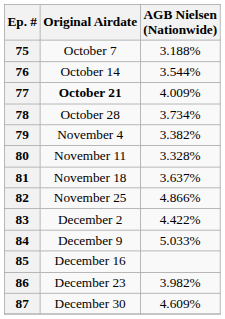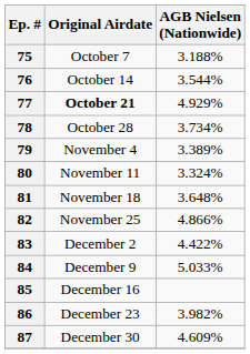77 | AGB Nielsen (Nationwide): 4.009% -> 4.929%
79 | AGB Nielsen (Nationwide): 3.382% -> 3.389%
80 | AGB Nielsen (Nationwide): 3.328% -> 3.324%
81 | AGB Nielsen (Nationwide): 3.637% -> 3.648%
